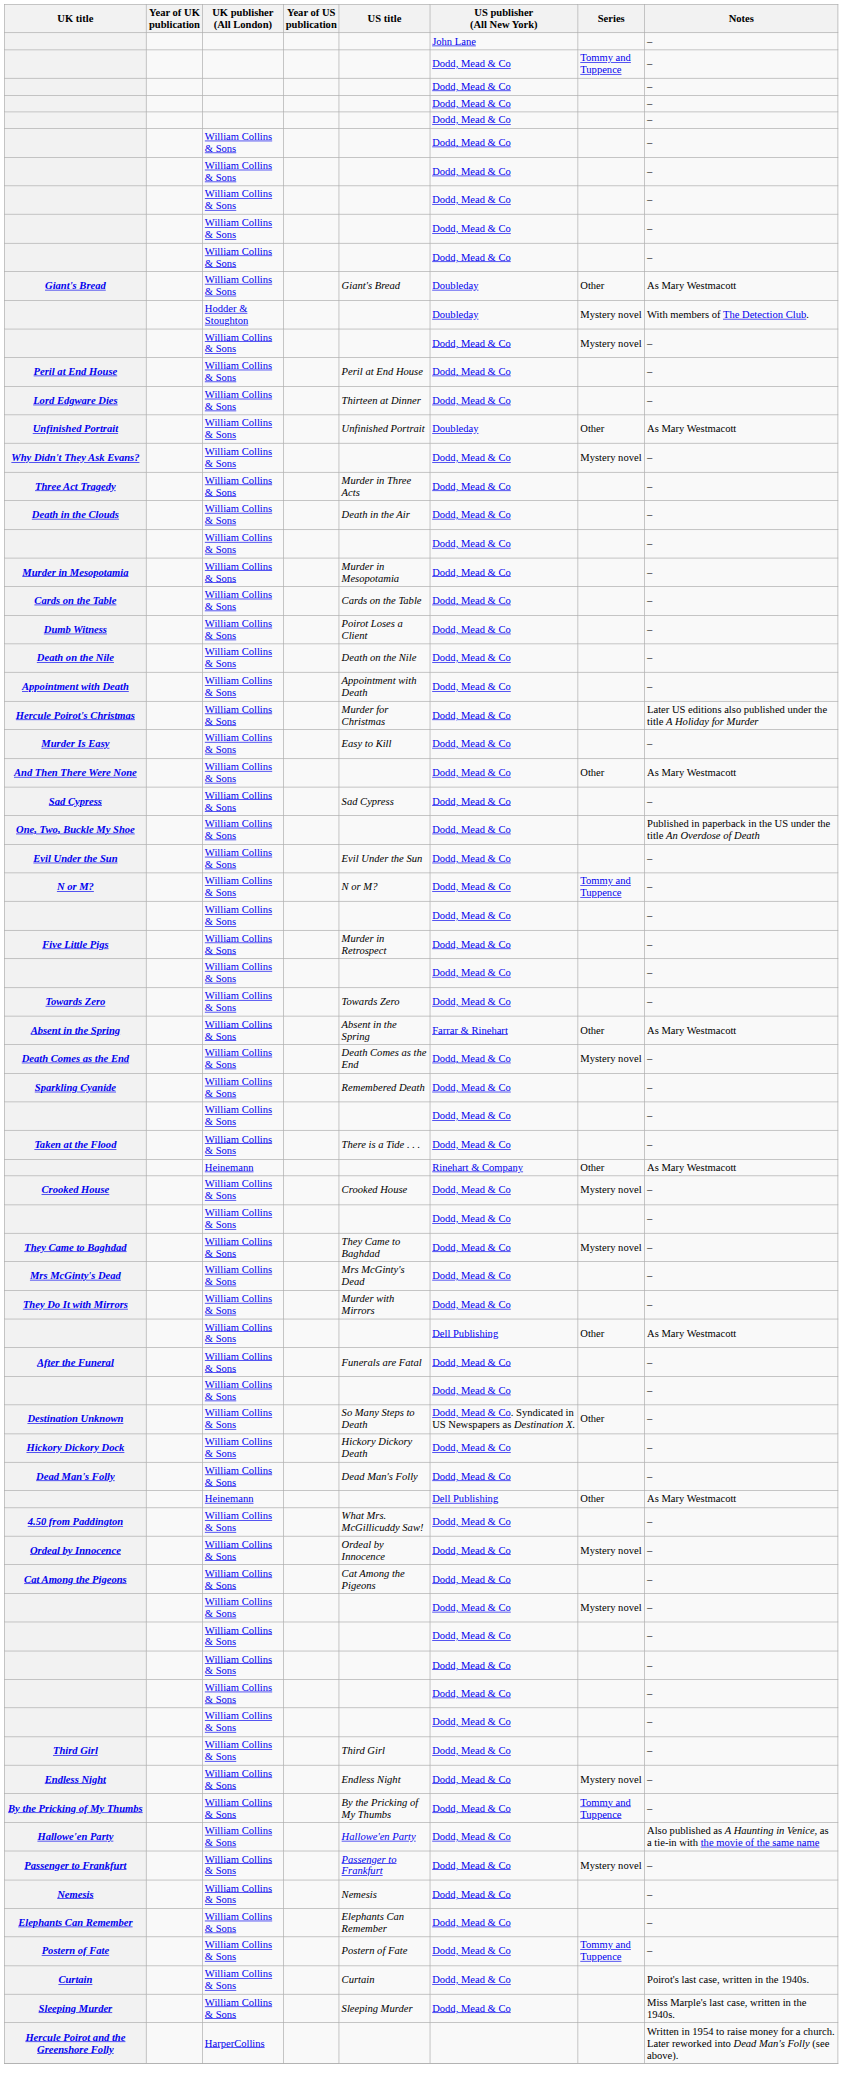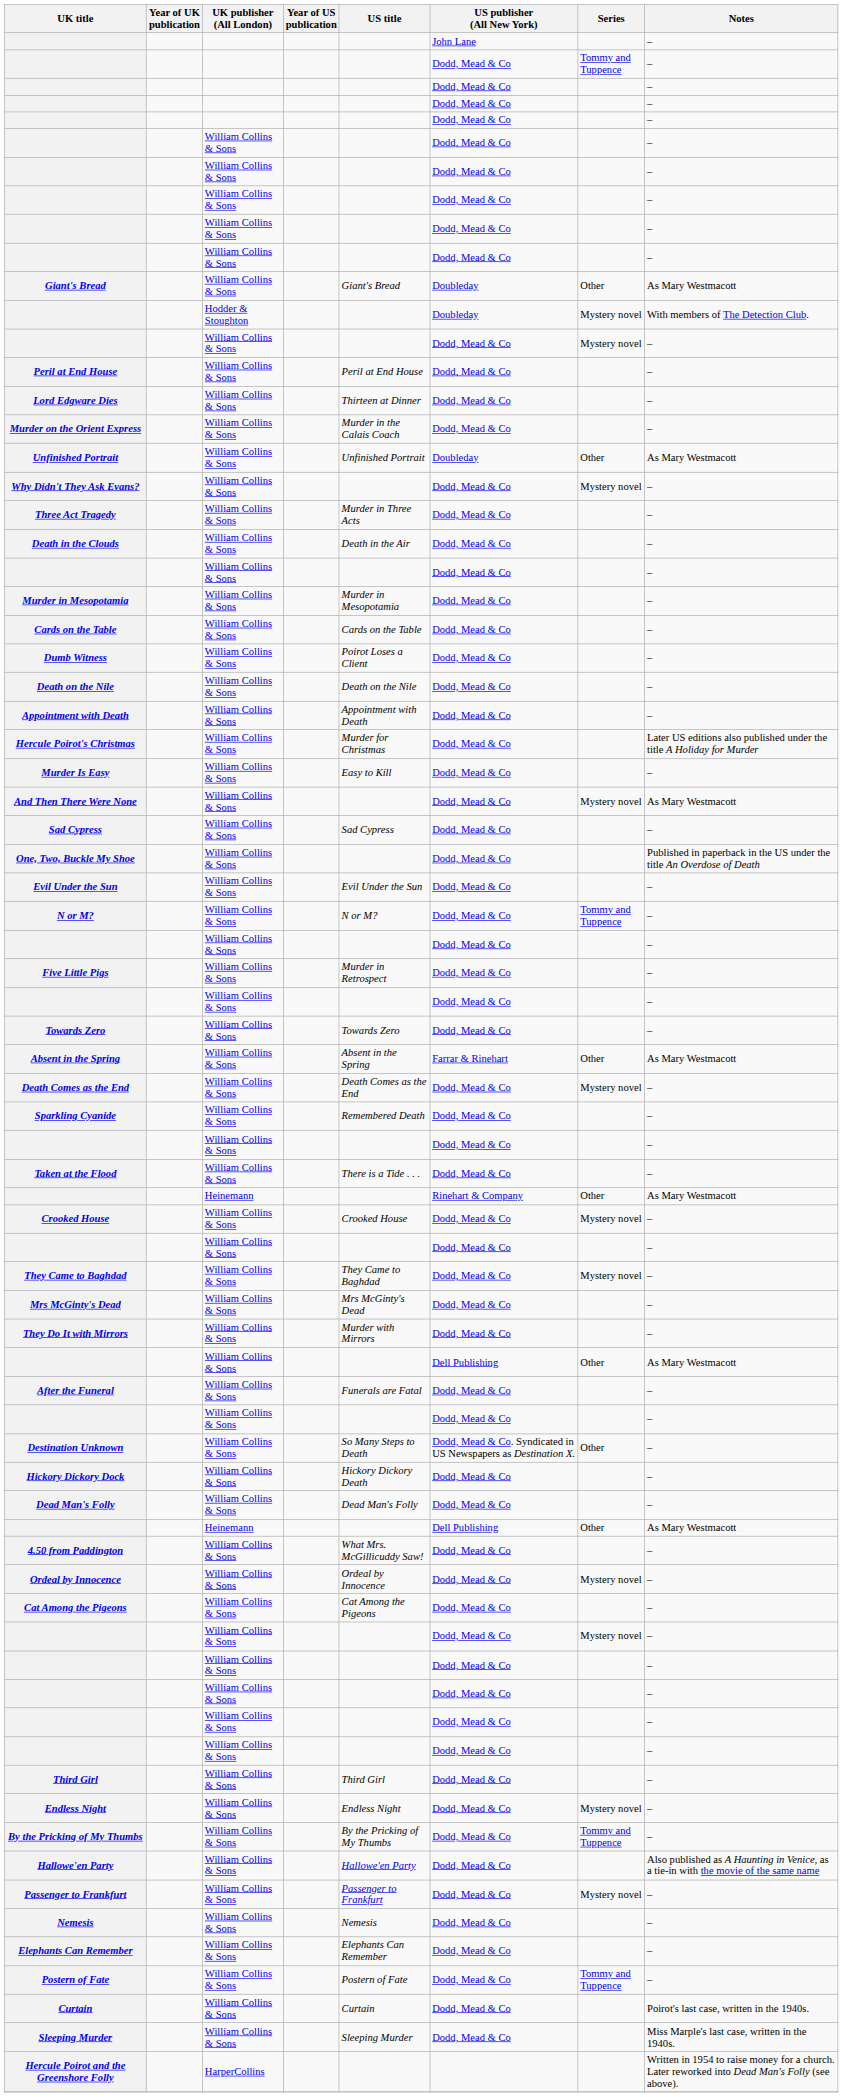+ row: Murder on the Orient Express | William Collins & Sons | Murder in the Calais Coach | Dodd, Mead & Co | –
And Then There Were None | Series: Other -> Mystery novel
